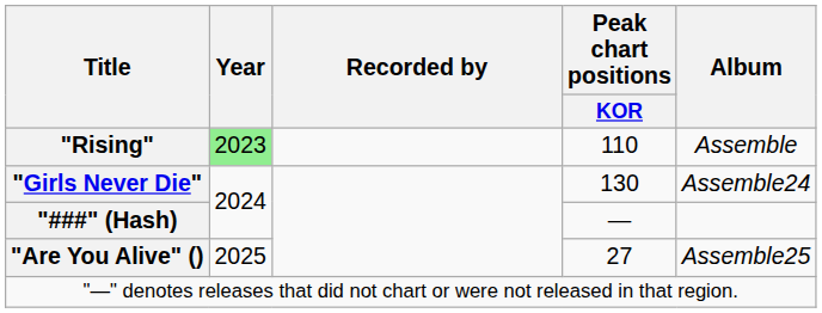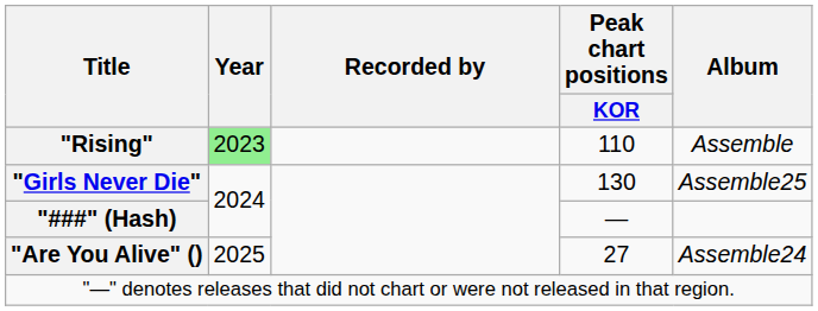"Girls Never Die" | Album: Assemble24 -> Assemble25
"Are You Alive" () | Album: Assemble25 -> Assemble24
